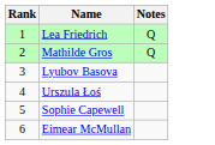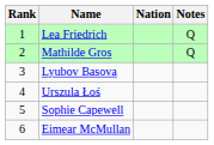+ column: Nation
